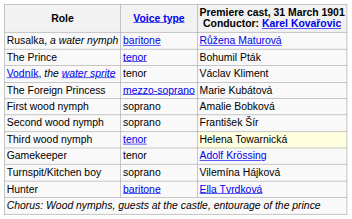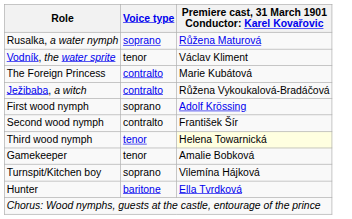Rusalka, a water nymph | Voice type: baritone -> soprano
- row: The Prince | tenor | Bohumil Pták
The Foreign Princess | Voice type: mezzo-soprano -> contralto
+ row: Ježibaba, a witch | contralto | Růžena Vykoukalová-Bradáčová
First wood nymph | column 3: Amalie Bobková -> Adolf Krössing
Second wood nymph | Voice type: soprano -> contralto
Gamekeeper | column 3: Adolf Krössing -> Amalie Bobková
